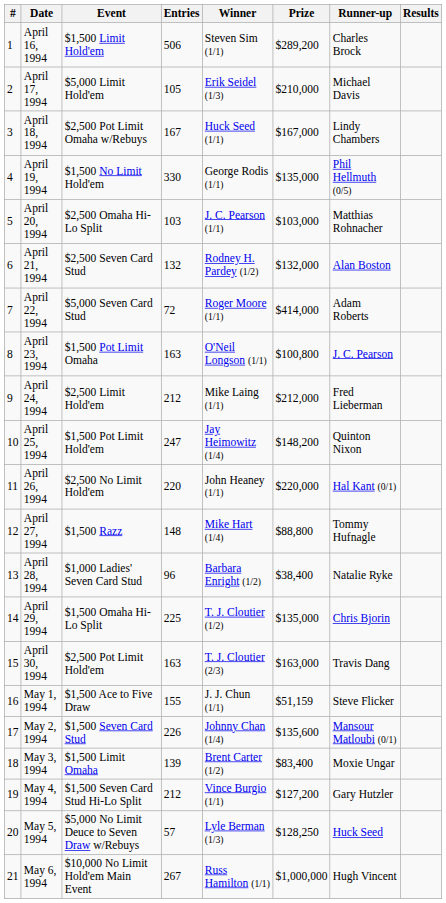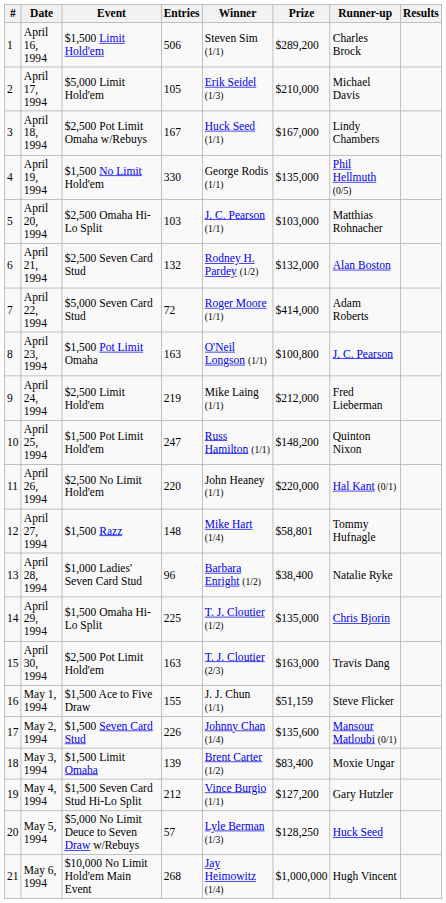April 24, 1994 | Entries: 212 -> 219
April 25, 1994 | Winner: Jay Heimowitz (1/4) -> Russ Hamilton (1/1)
April 27, 1994 | Prize: $88,800 -> $58,801
May 6, 1994 | Entries: 267 -> 268
May 6, 1994 | Winner: Russ Hamilton (1/1) -> Jay Heimowitz (1/4)
